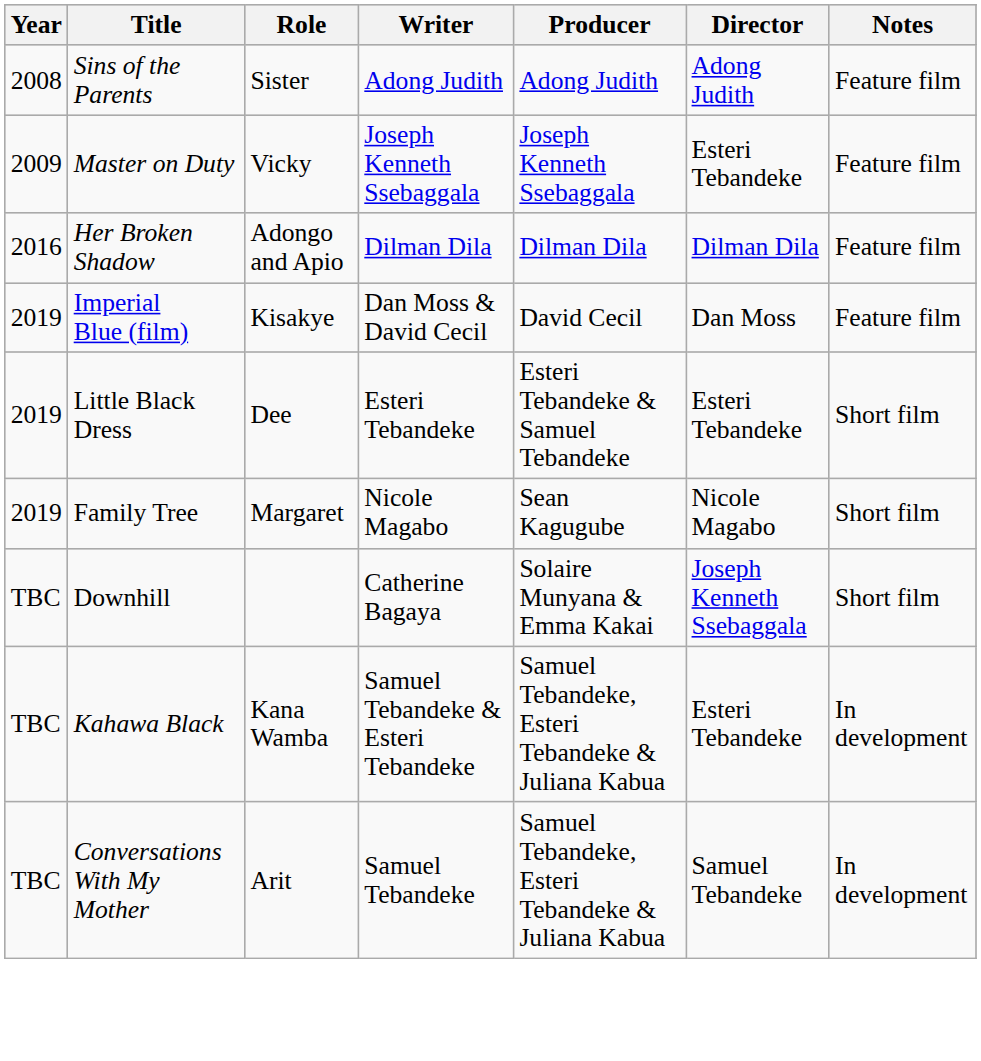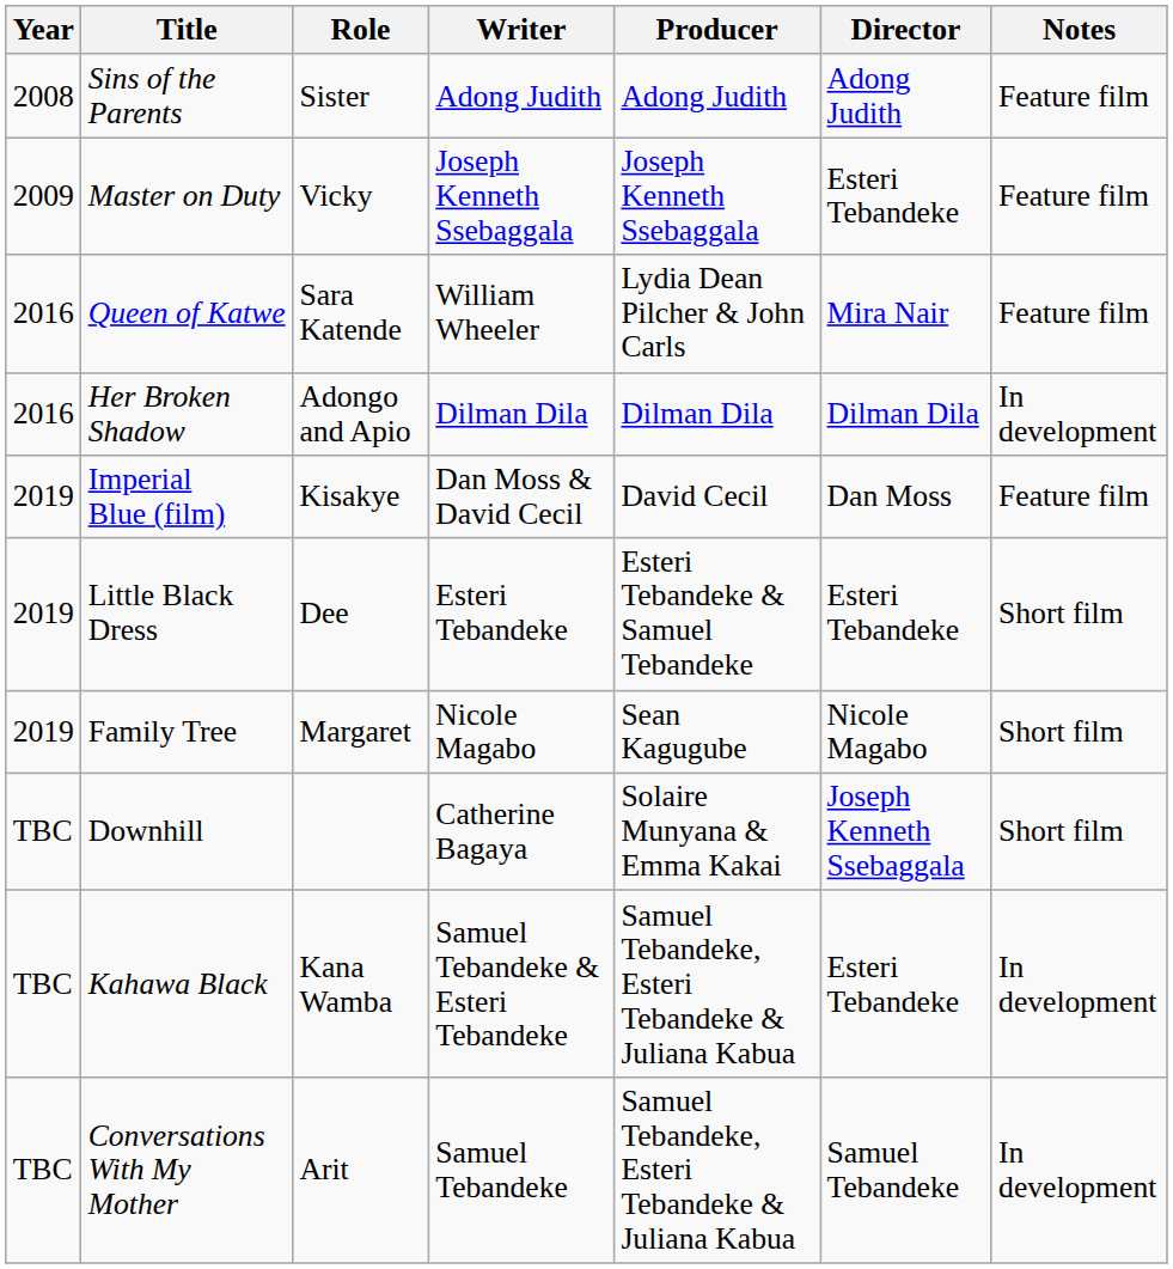+ row: 2016 | Queen of Katwe | Sara Katende | William Wheeler | Lydia Dean Pilcher & John Carls | Mira Nair | Feature film
Her Broken Shadow | Notes: Feature film -> In development
